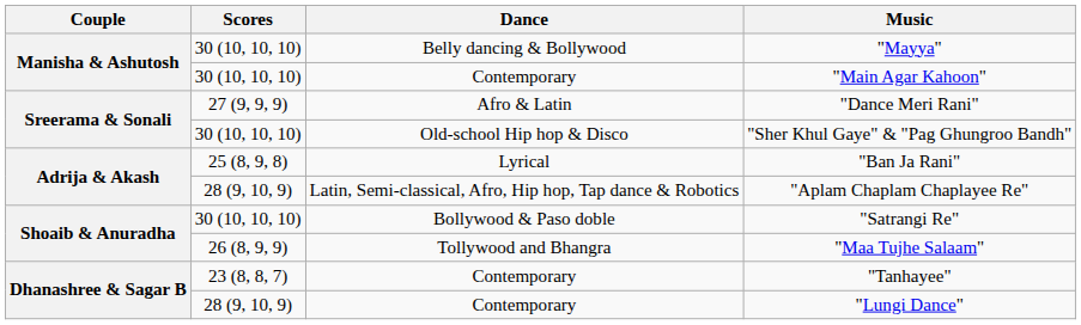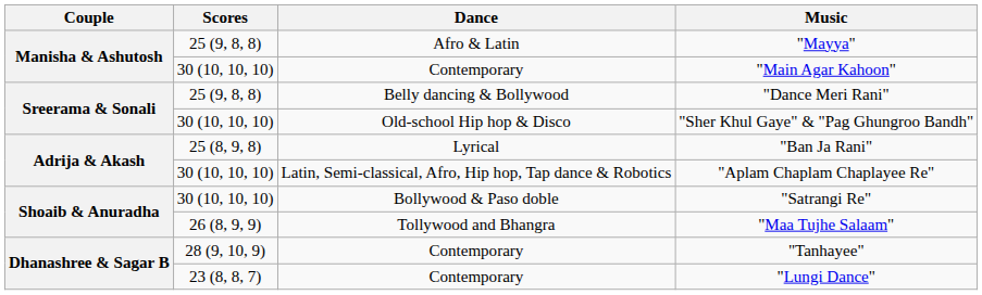"Mayya" | Scores: 30 (10, 10, 10) -> 25 (9, 8, 8)
"Mayya" | Dance: Belly dancing & Bollywood -> Afro & Latin
"Dance Meri Rani" | Scores: 27 (9, 9, 9) -> 25 (9, 8, 8)
"Dance Meri Rani" | Dance: Afro & Latin -> Belly dancing & Bollywood
"Aplam Chaplam Chaplayee Re" | Scores: 28 (9, 10, 9) -> 30 (10, 10, 10)
"Tanhayee" | Scores: 23 (8, 8, 7) -> 28 (9, 10, 9)
"Lungi Dance" | Scores: 28 (9, 10, 9) -> 23 (8, 8, 7)
